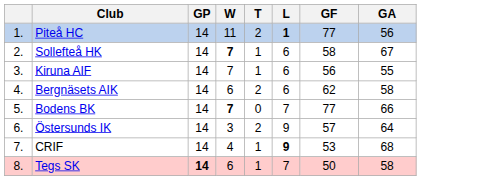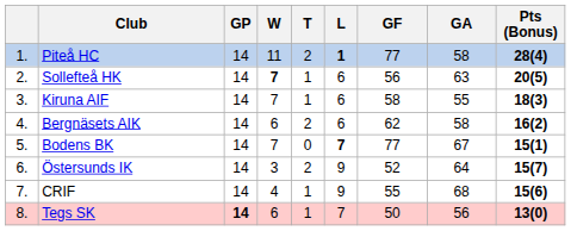+ column: Pts (Bonus) | 28(4) | 20(5) | 18(3) | 16(2) | 15(1) | 15(7) | 15(6) | 13(0)
Piteå HC | GA: 56 -> 58
Sollefteå HK | GF: 58 -> 56
Sollefteå HK | GA: 67 -> 63
Kiruna AIF | GF: 56 -> 58
Bodens BK | W: bold -> normal
Bodens BK | L: normal -> bold
Bodens BK | GA: 66 -> 67
Östersunds IK | GF: 57 -> 52
CRIF | L: bold -> normal
CRIF | GF: 53 -> 55
Tegs SK | GA: 58 -> 56
